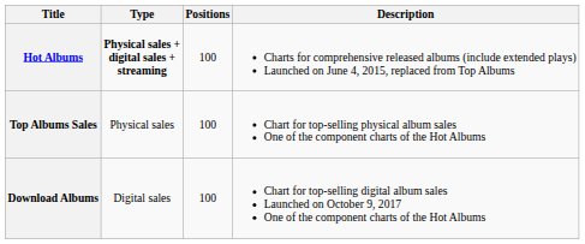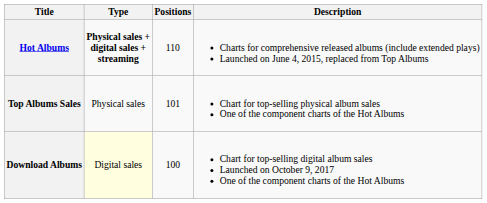Hot Albums | Positions: 100 -> 110
Top Albums Sales | Positions: 100 -> 101
Download Albums | Type: no background -> lightyellow background
